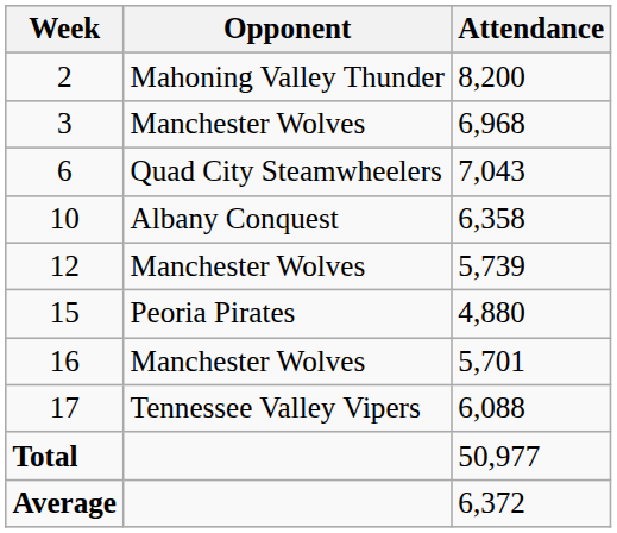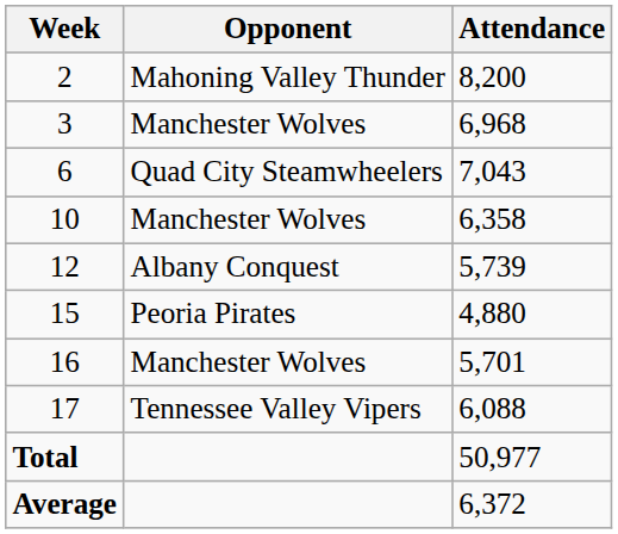10 | Opponent: Albany Conquest -> Manchester Wolves
12 | Opponent: Manchester Wolves -> Albany Conquest
